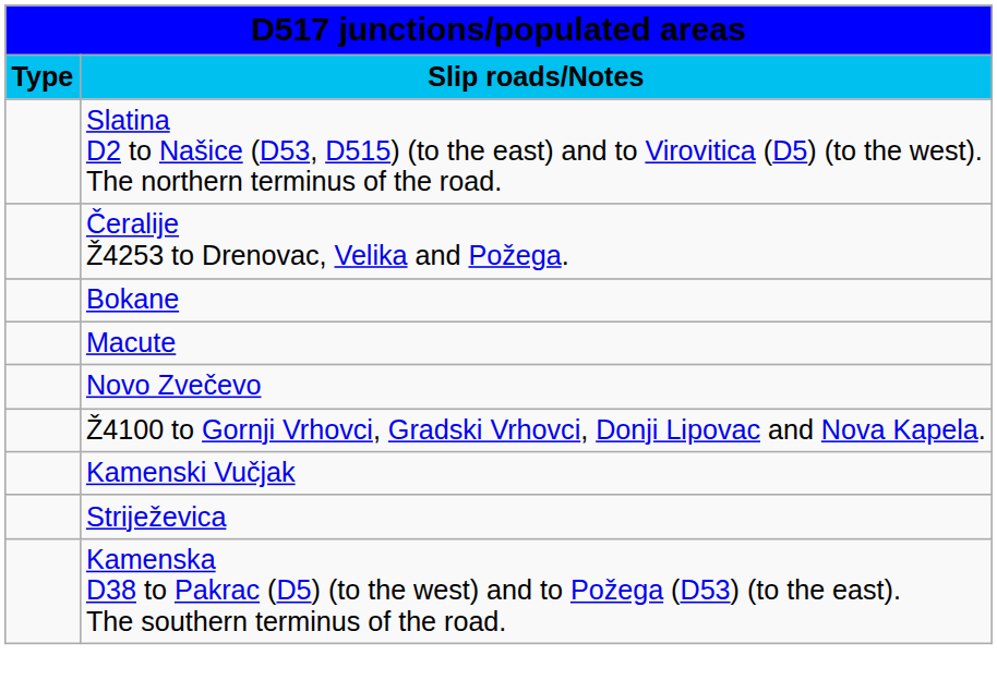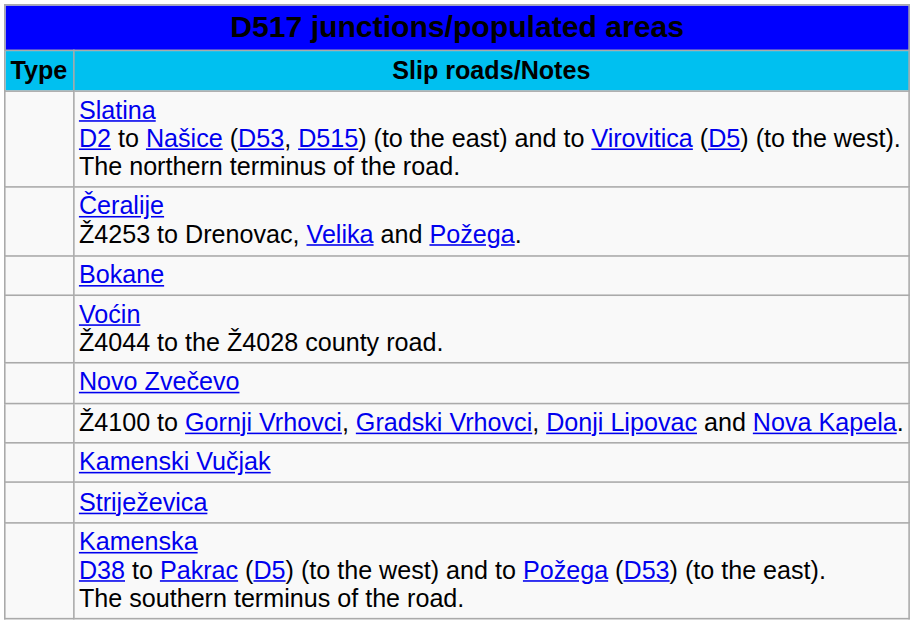- row: Macute
+ row: Voćin Ž4044 to the Ž4028 county road.
